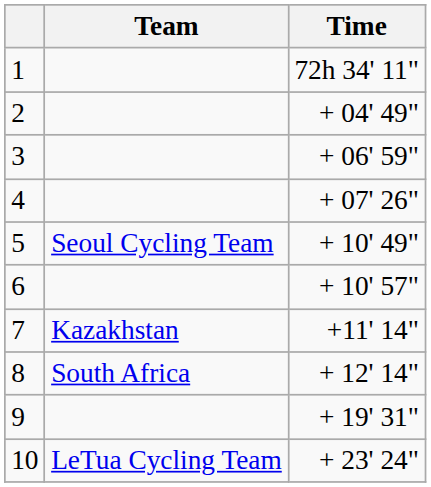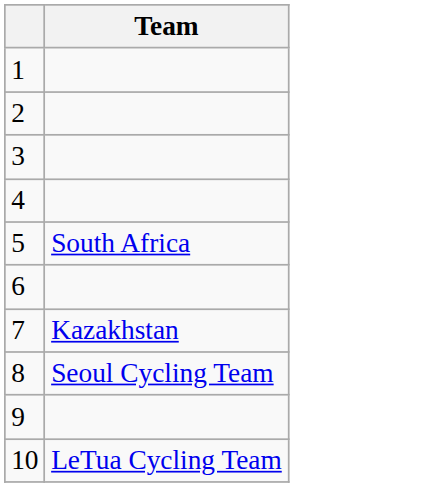- column: Time | 72h 34' 11" | + 04' 49" | + 06' 59" | + 07' 26" | + 10' 49" | + 10' 57" | +11' 14" | + 12' 14" | + 19' 31" | + 23' 24"
5 | Team: Seoul Cycling Team -> South Africa
8 | Team: South Africa -> Seoul Cycling Team
